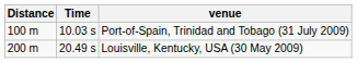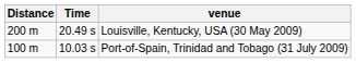rows swapped: Port-of-Spain, Trinidad and Tobago (31 July 2009) <-> Louisville, Kentucky, USA (30 May 2009)
